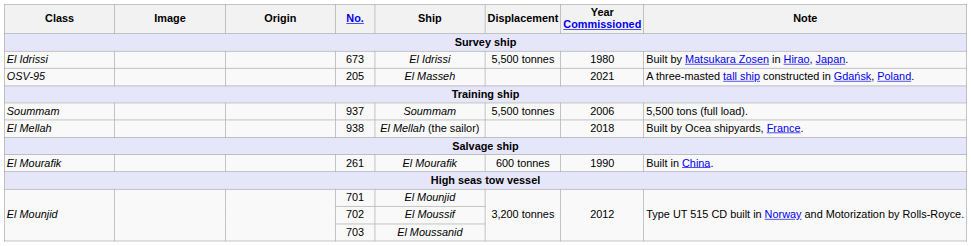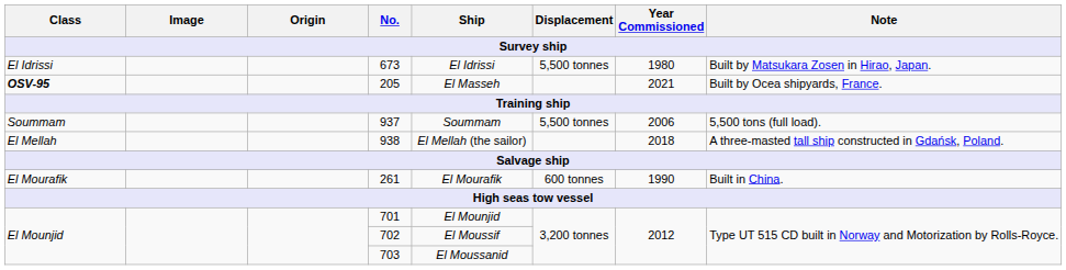205 | Class: normal -> bold
205 | Note: A three-masted tall ship constructed in Gdańsk, Poland. -> Built by Ocea shipyards, France.
938 | Note: Built by Ocea shipyards, France. -> A three-masted tall ship constructed in Gdańsk, Poland.
